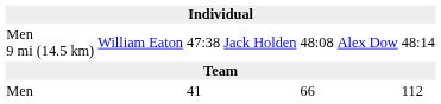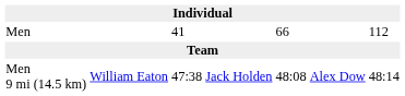rows swapped: Men 9 mi (14.5 km) <-> Men
